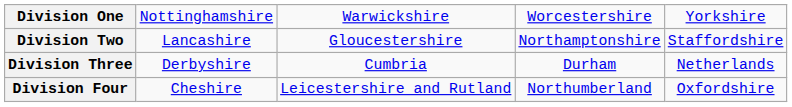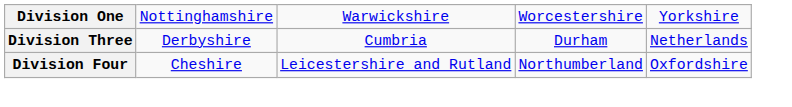- row: Division Two | Lancashire | Gloucestershire | Northamptonshire | Staffordshire
